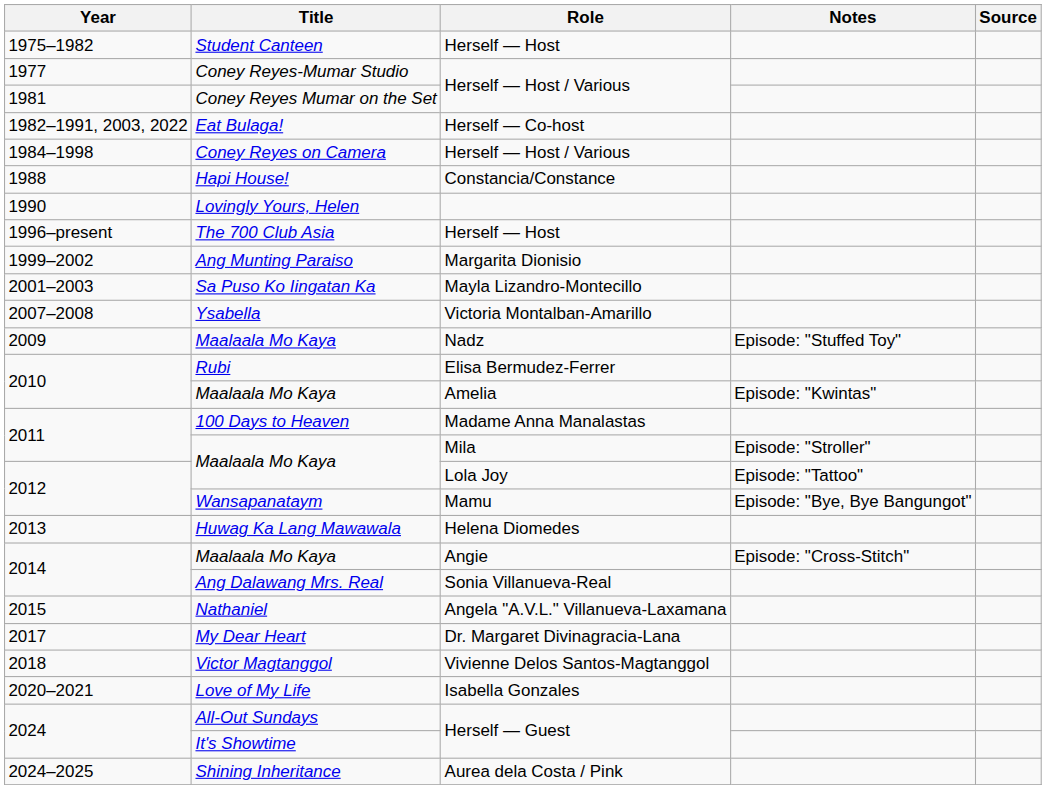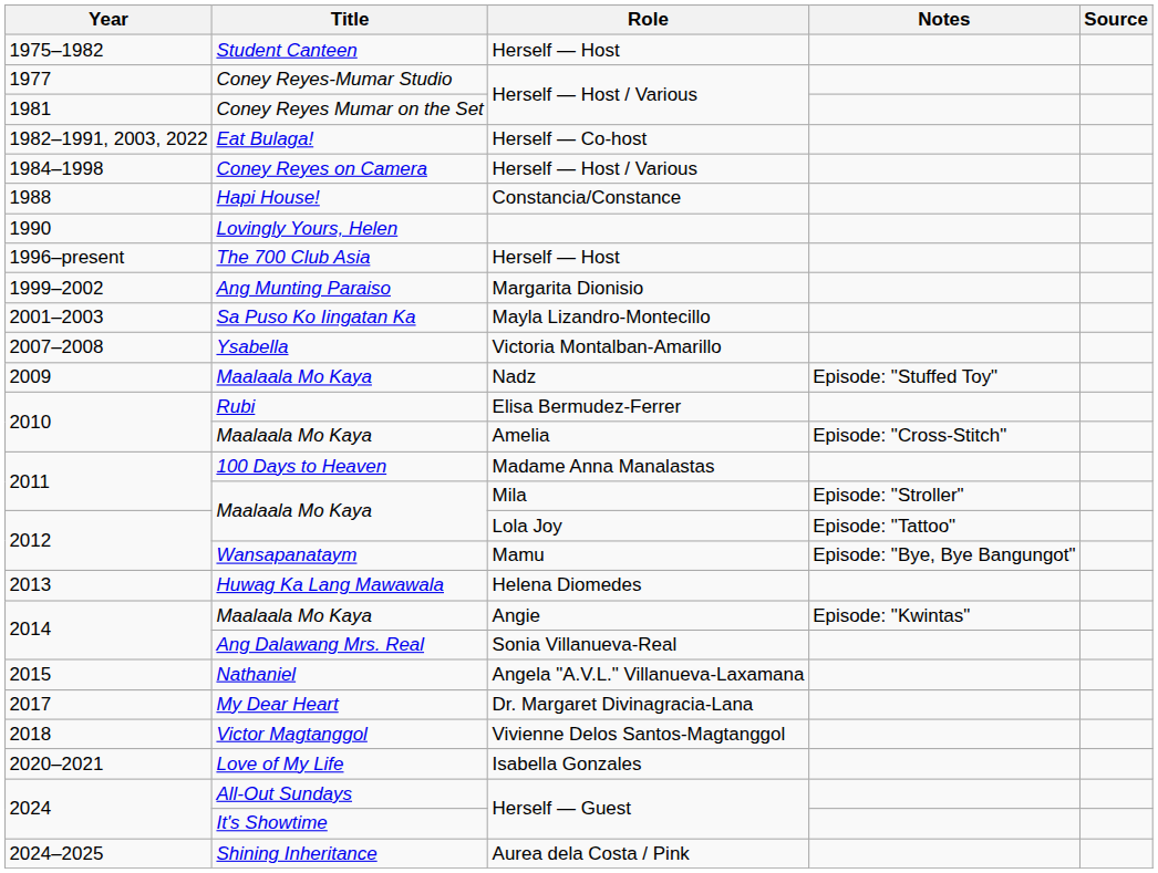Maalaala Mo Kaya / Amelia | Notes: Episode: "Kwintas" -> Episode: "Cross-Stitch"
Maalaala Mo Kaya / Angie | Notes: Episode: "Cross-Stitch" -> Episode: "Kwintas"
